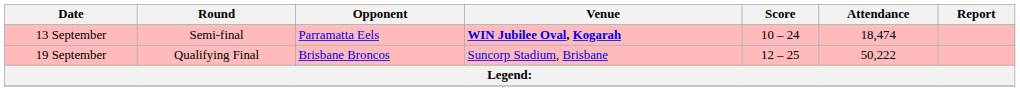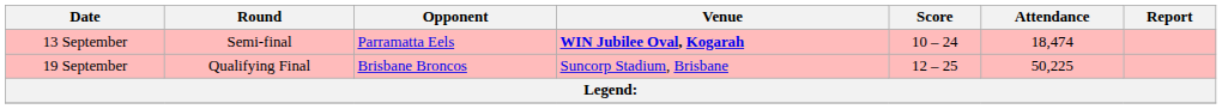19 September | Attendance: 50,222 -> 50,225
